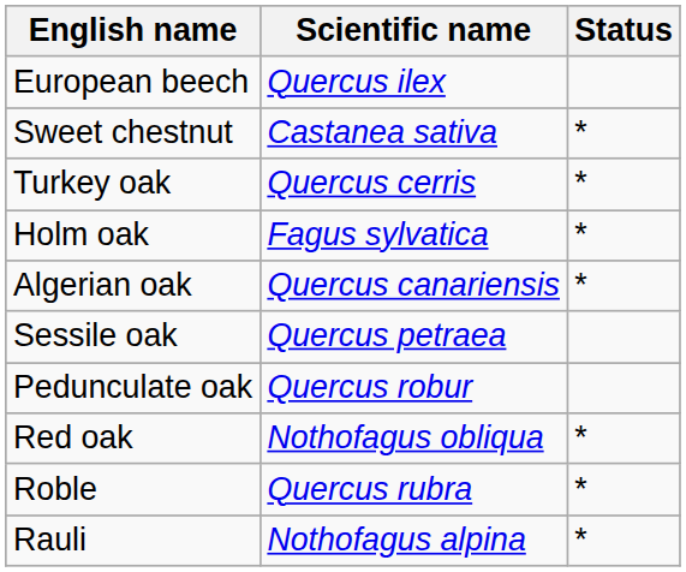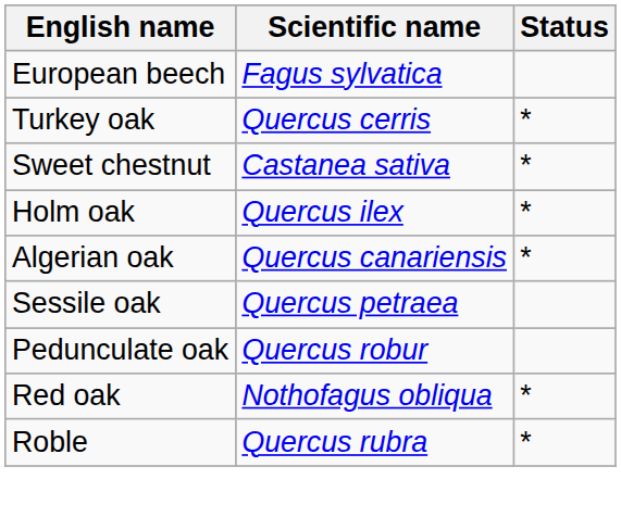European beech | Scientific name: Quercus ilex -> Fagus sylvatica
rows swapped: Sweet chestnut <-> Turkey oak
Holm oak | Scientific name: Fagus sylvatica -> Quercus ilex
- row: Rauli | Nothofagus alpina | *
